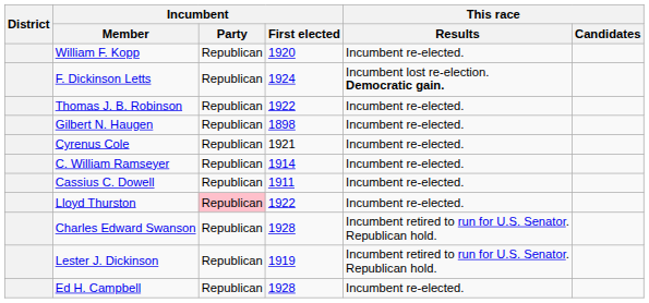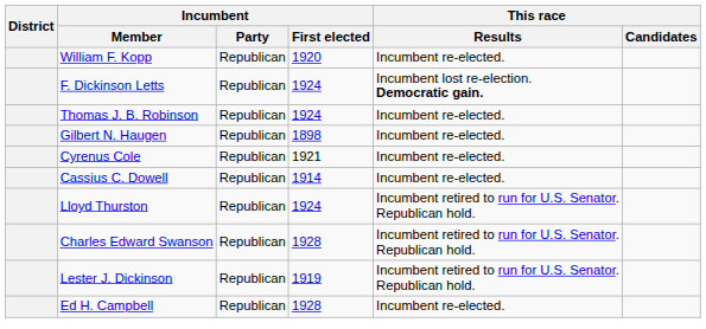Thomas J. B. Robinson | Incumbent / First elected: 1922 -> 1924
- row: C. William Ramseyer | Republican | 1914 | Incumbent re-elected.
Cassius C. Dowell | Incumbent / First elected: 1911 -> 1914
Lloyd Thurston | Incumbent / Party: pink background -> no background
Lloyd Thurston | Incumbent / First elected: 1922 -> 1924
Lloyd Thurston | This race / Results: Incumbent re-elected. -> Incumbent retired to run for U.S. Senator. Republican hold.
